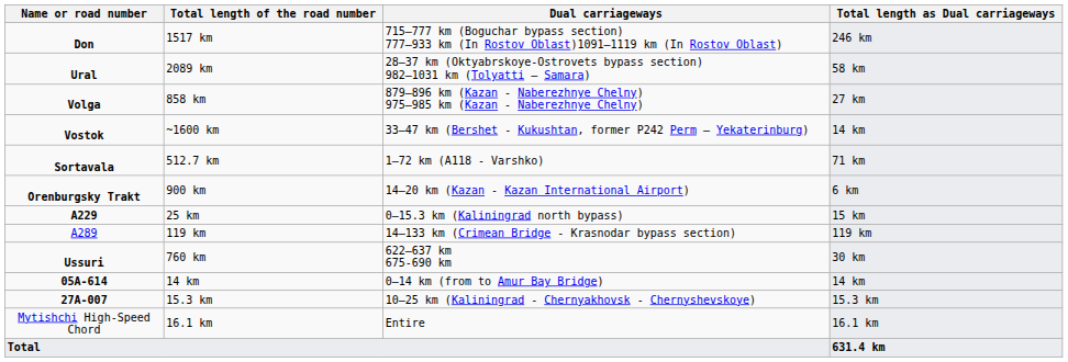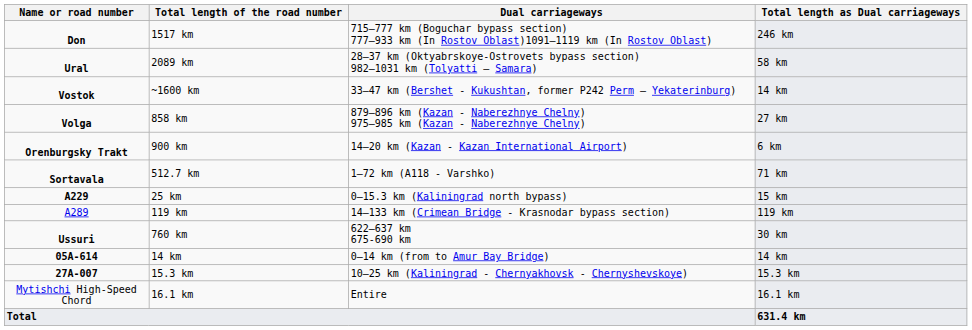rows swapped: Volga <-> Vostok
rows swapped: Orenburgsky Trakt <-> Sortavala
